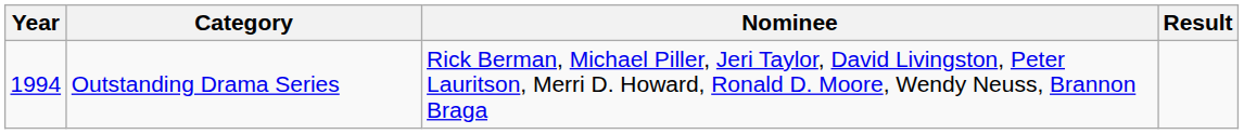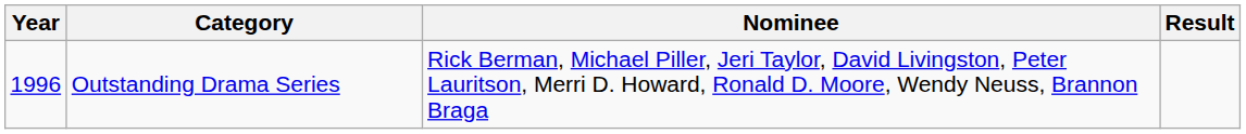Outstanding Drama Series | Year: 1994 -> 1996
